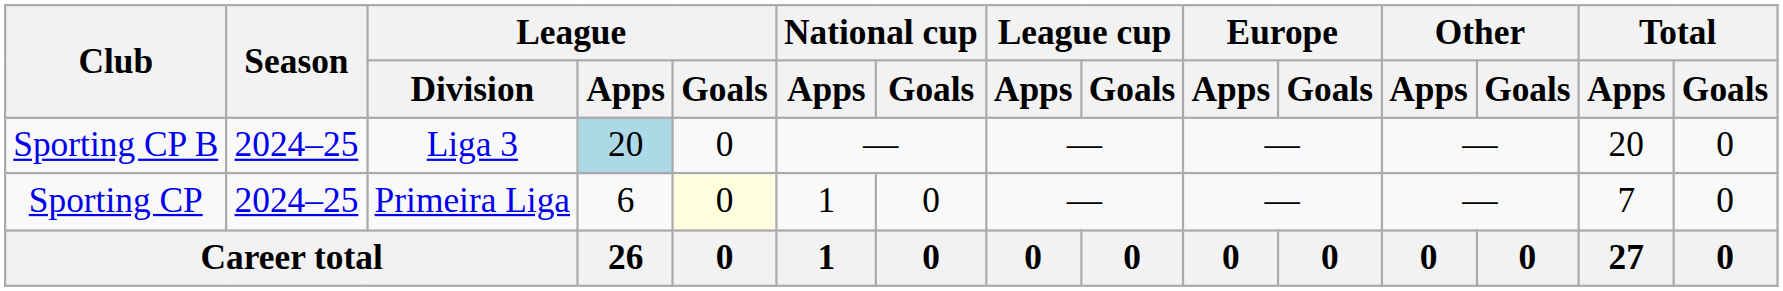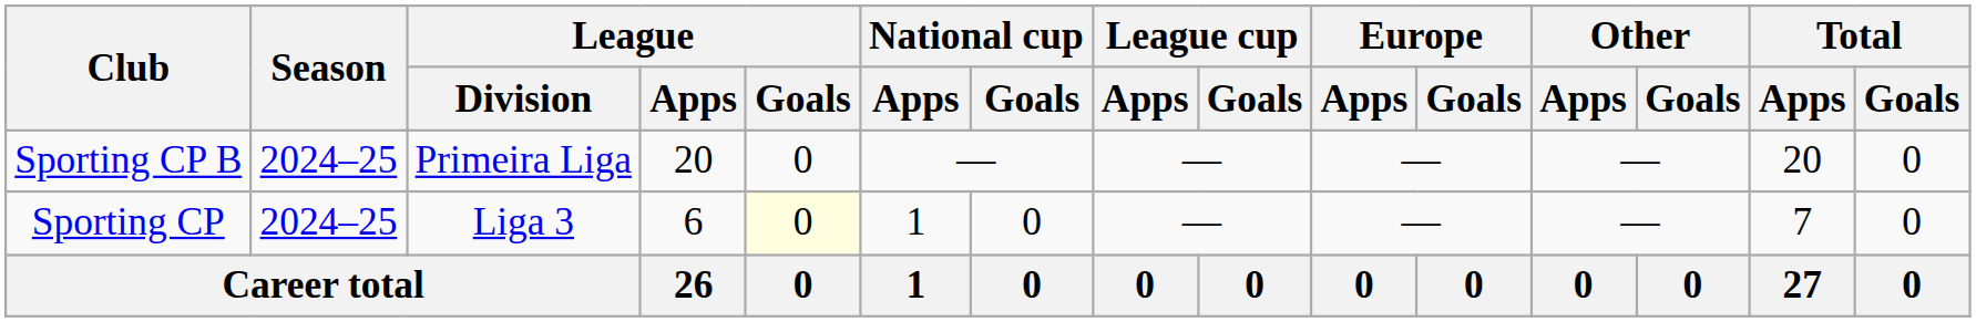Sporting CP B | League / Division: Liga 3 -> Primeira Liga
Sporting CP B | League / Apps: lightblue background -> no background
Sporting CP | League / Division: Primeira Liga -> Liga 3
